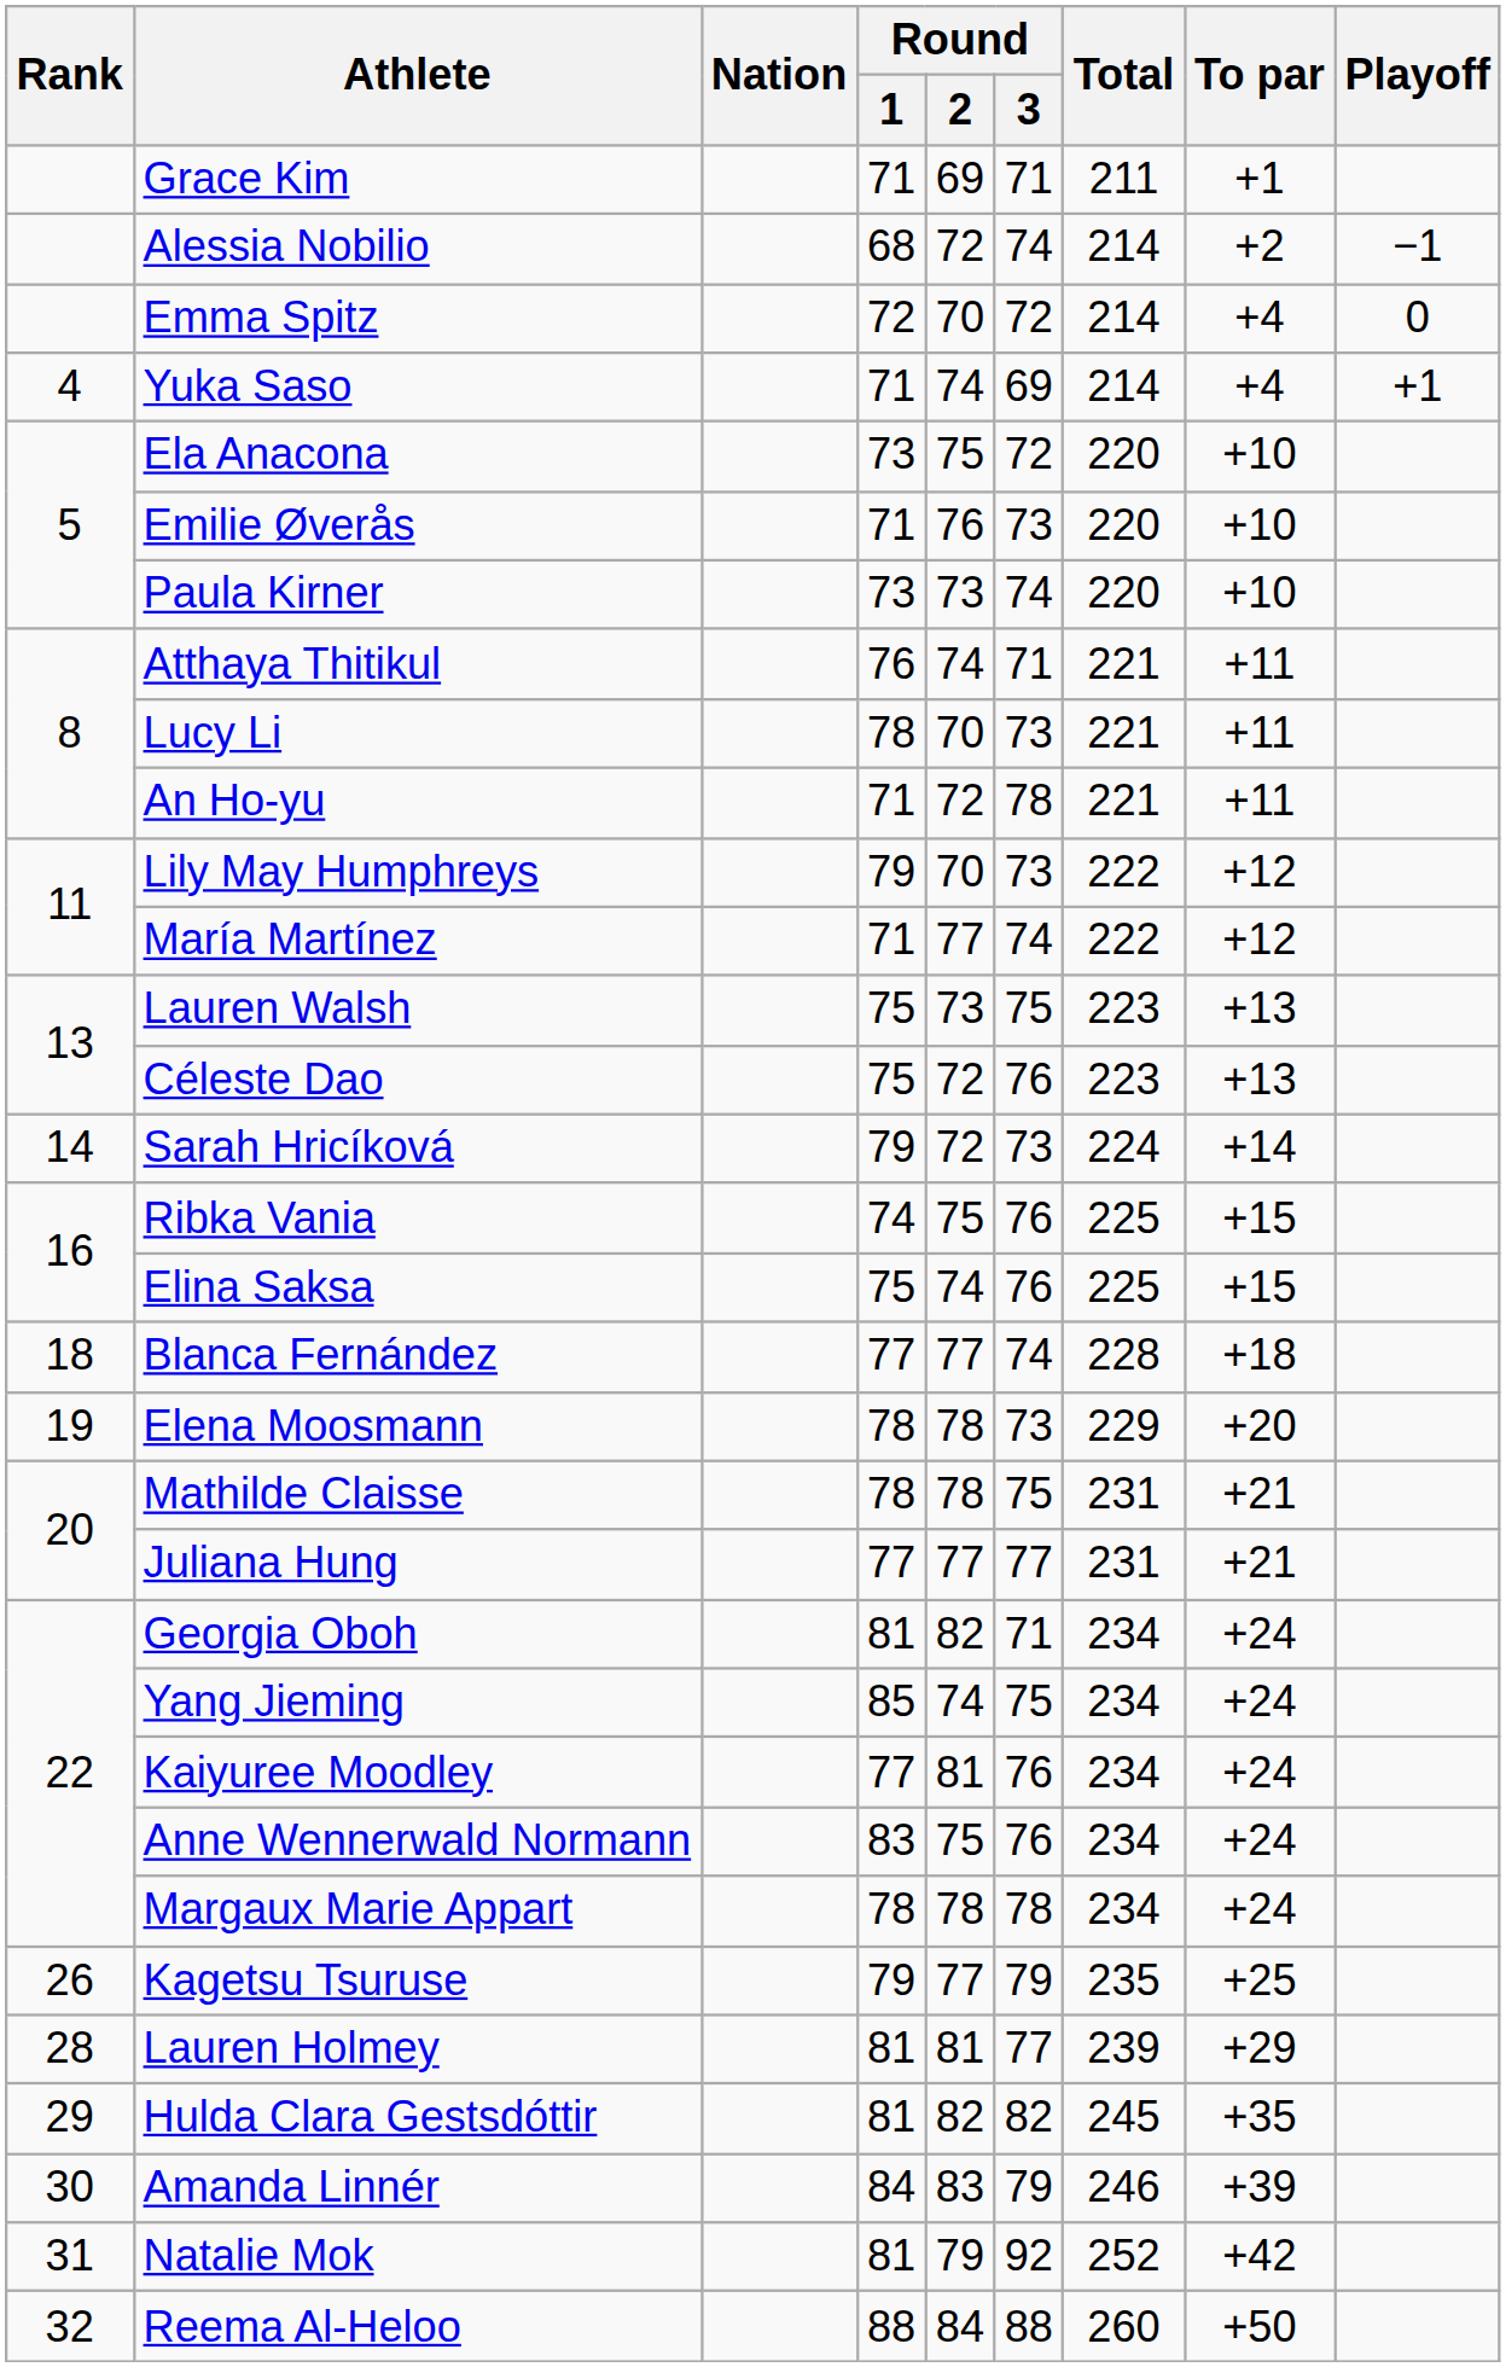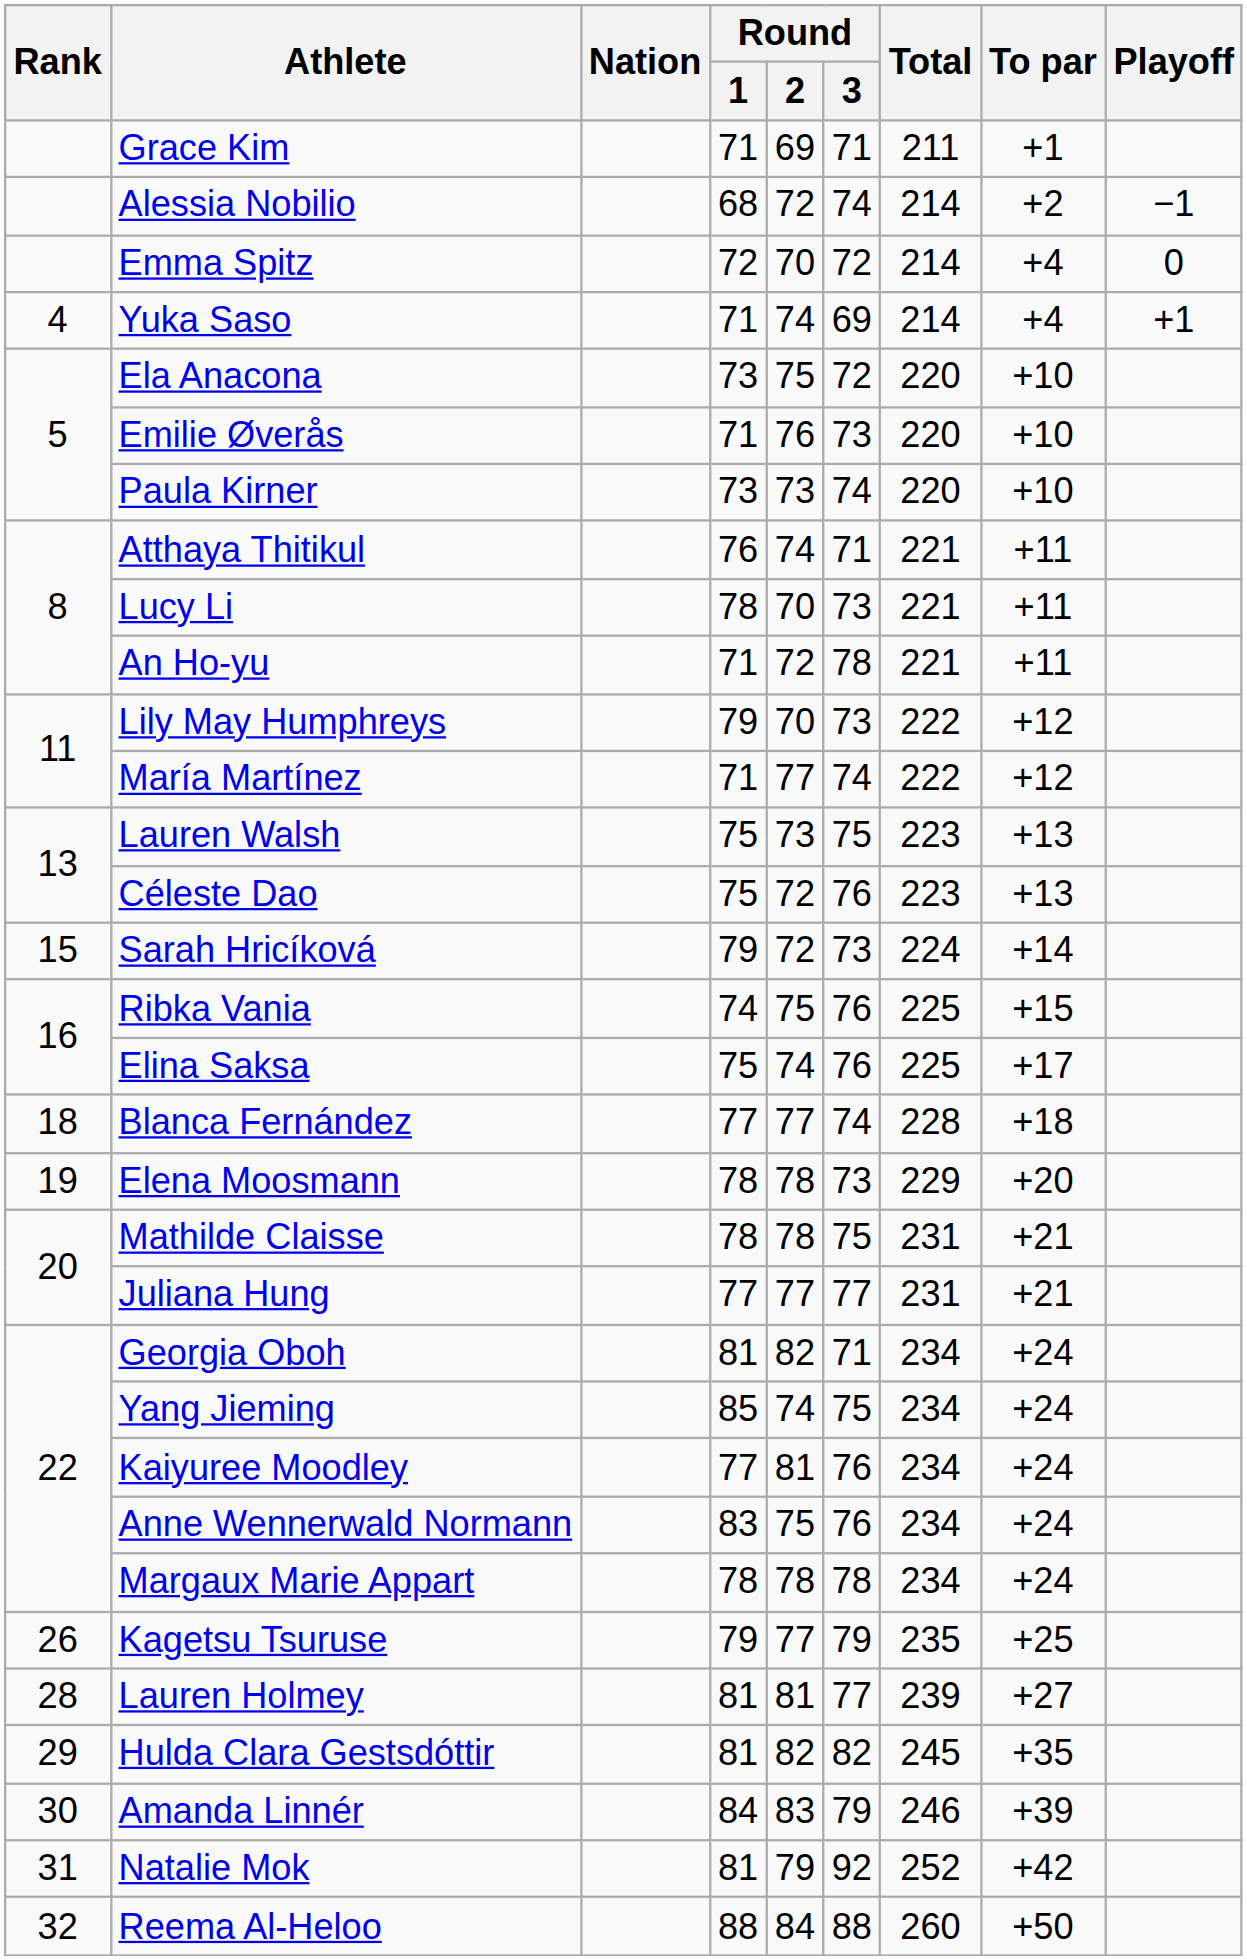Sarah Hricíková | Rank: 14 -> 15
Elina Saksa | To par: +15 -> +17
Lauren Holmey | To par: +29 -> +27
